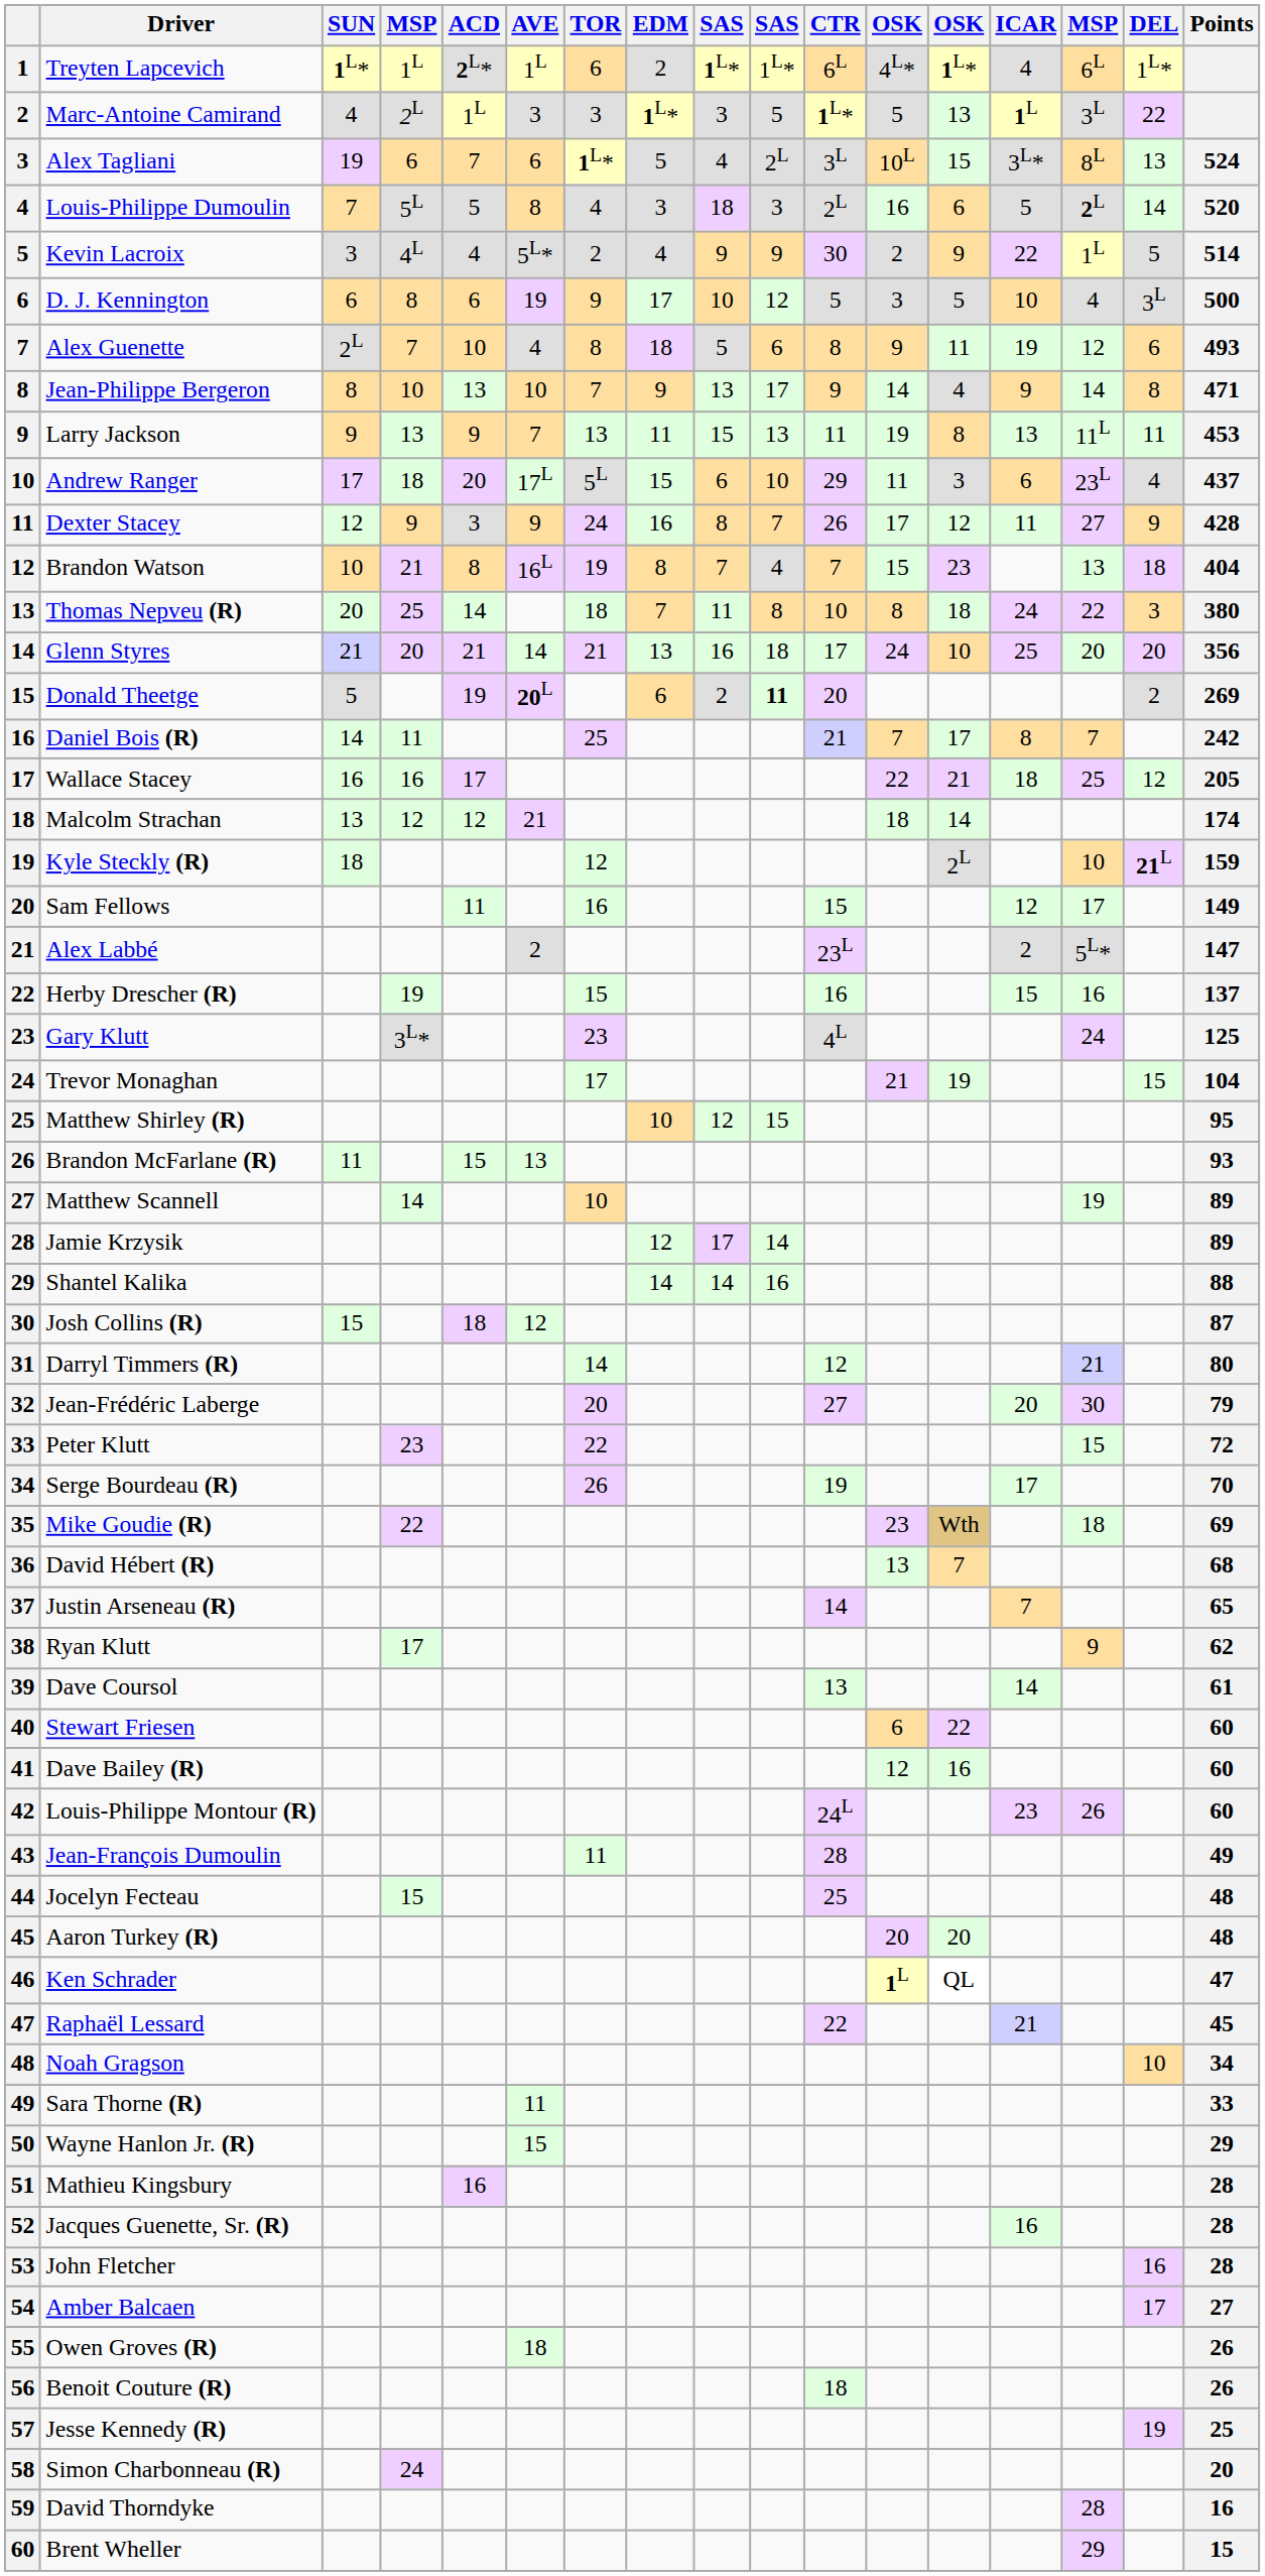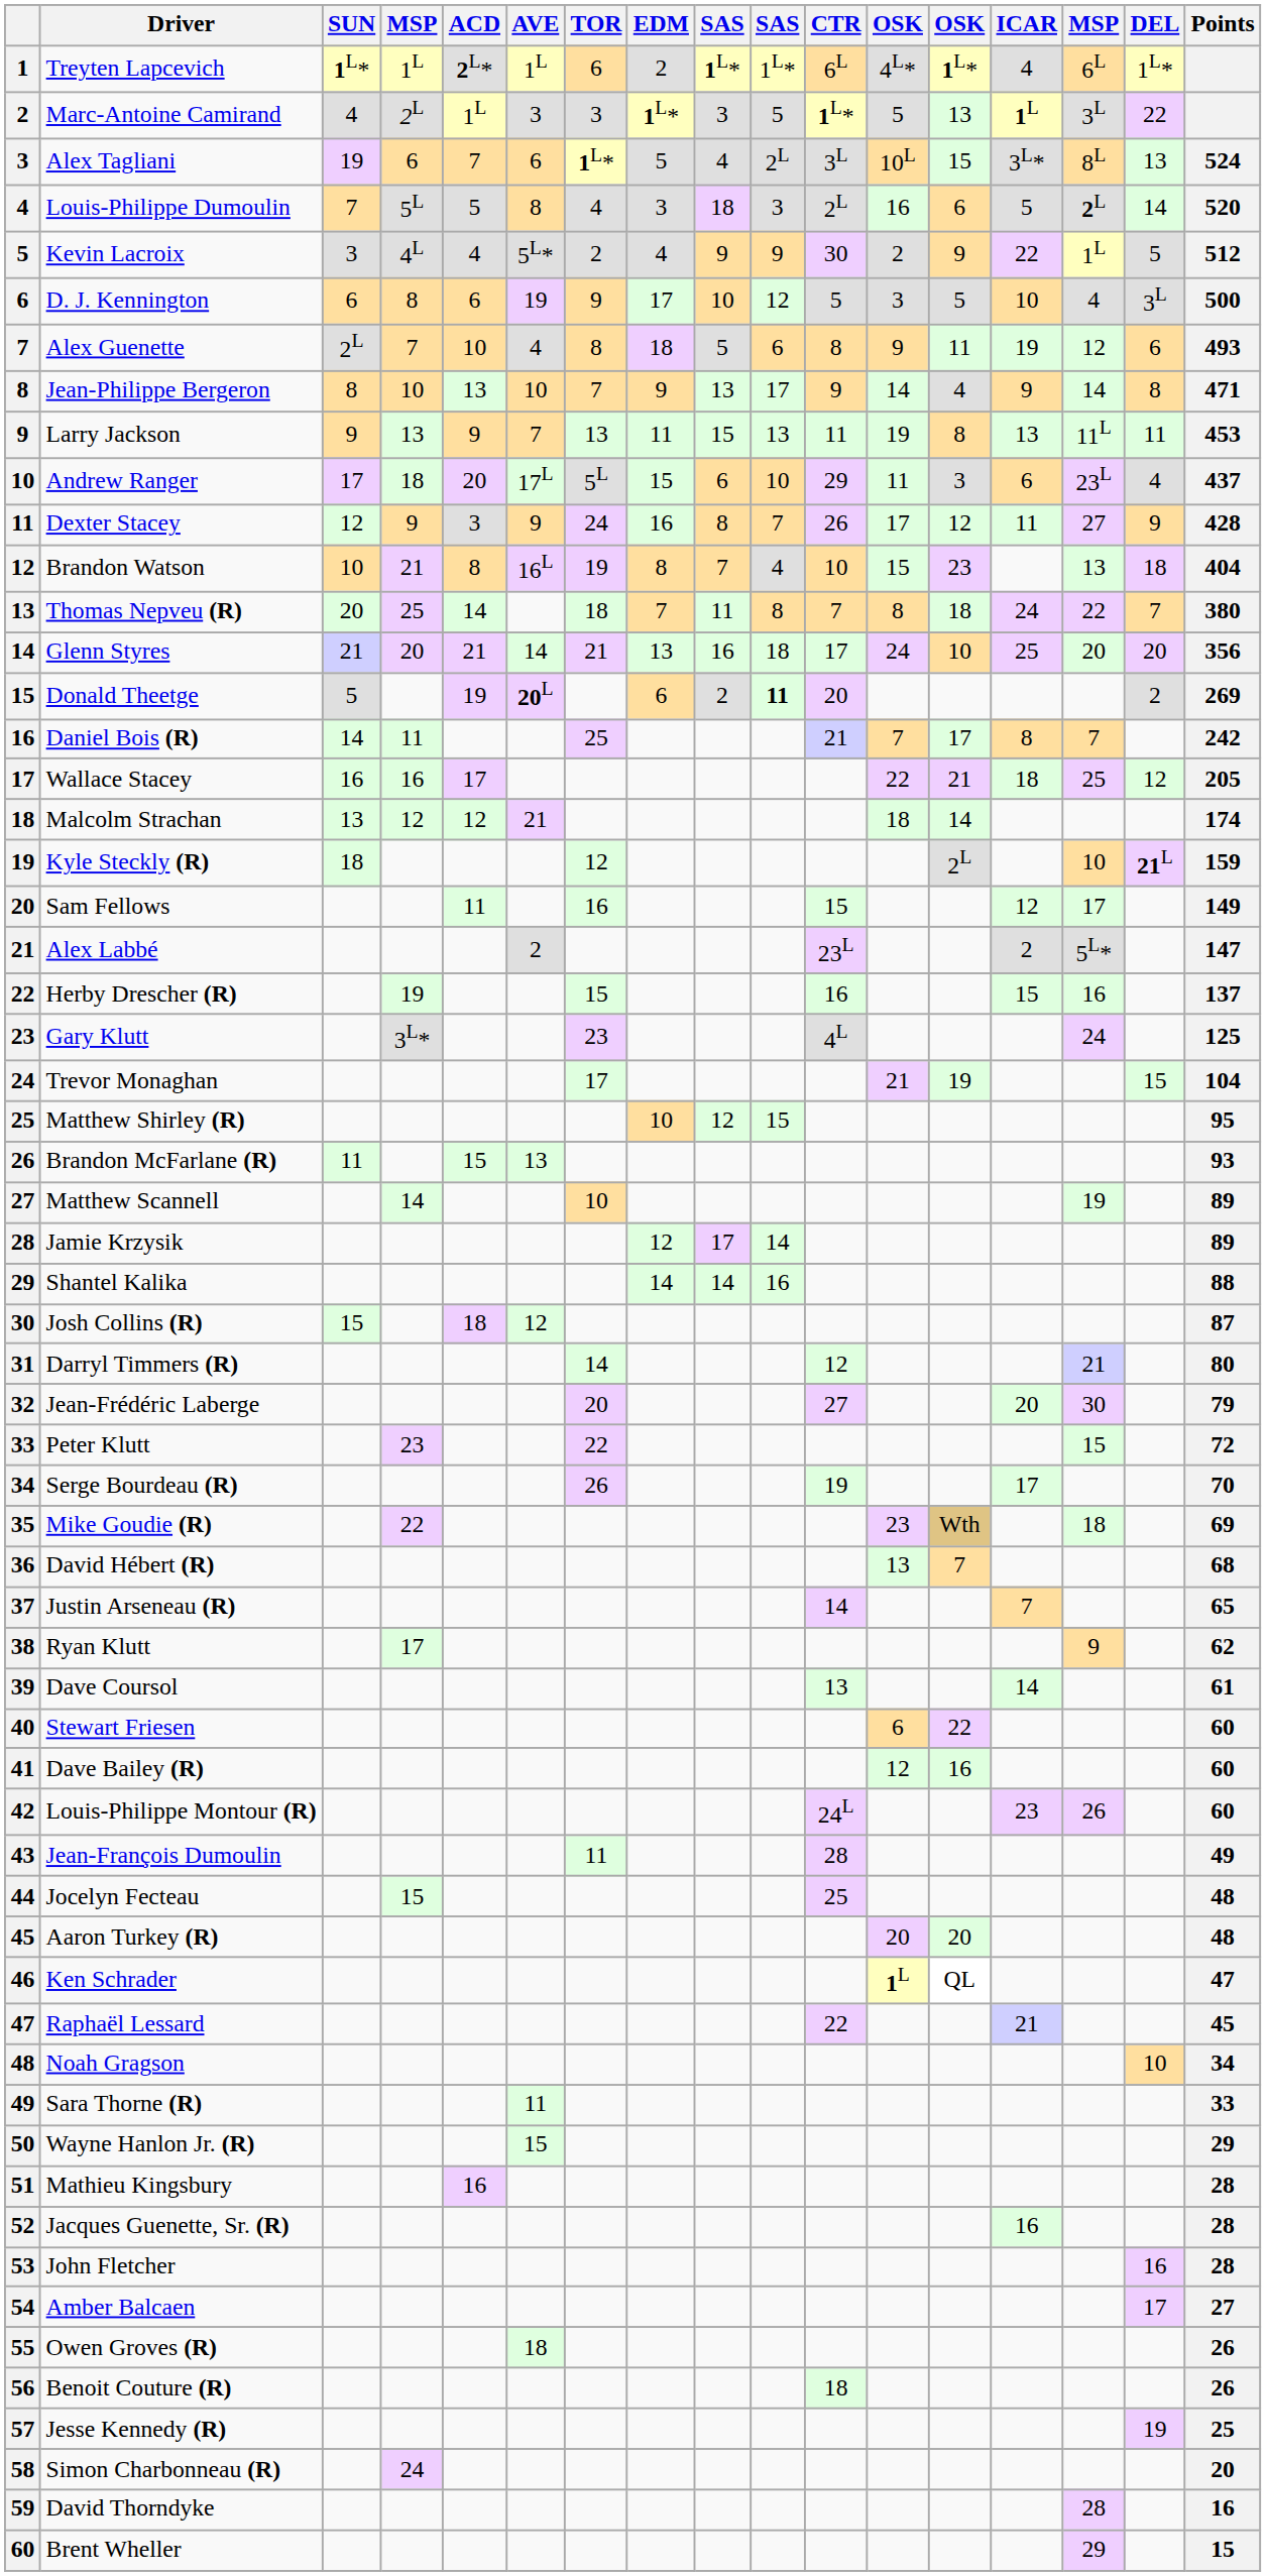Kevin Lacroix | Points: 514 -> 512
Brandon Watson | CTR: 7 -> 10
Thomas Nepveu (R) | CTR: 10 -> 7
Thomas Nepveu (R) | DEL: 3 -> 7
